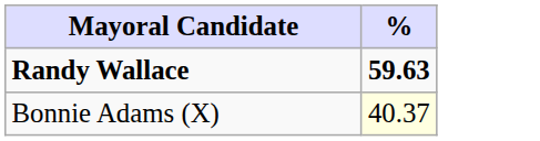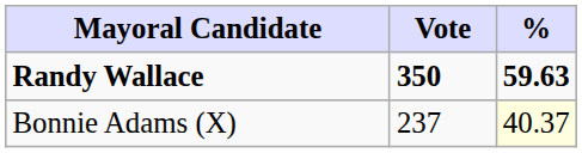+ column: Vote | 350 | 237
